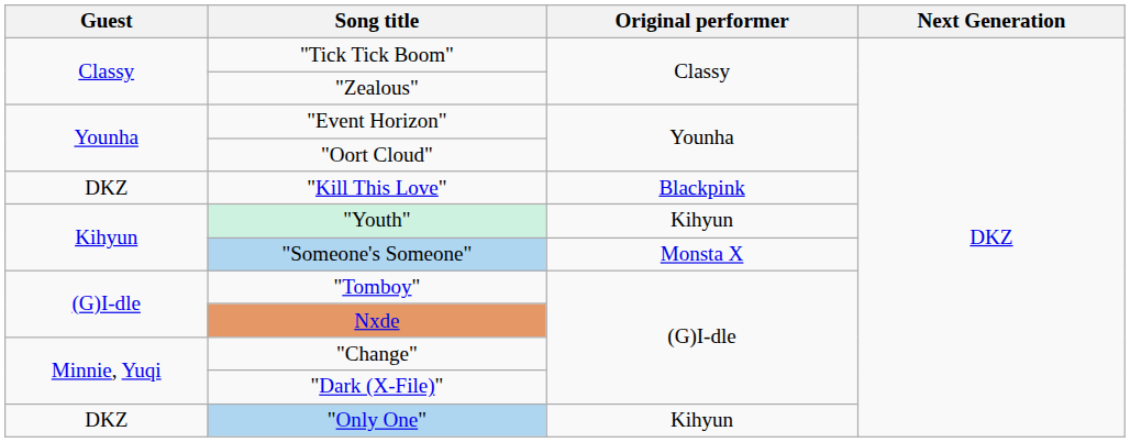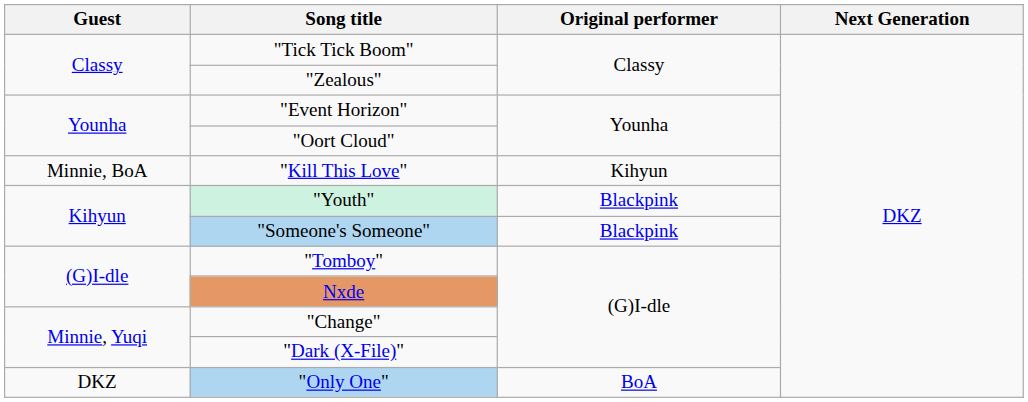"Kill This Love" | Guest: DKZ -> Minnie, BoA
"Kill This Love" | Original performer: Blackpink -> Kihyun
"Youth" | Original performer: Kihyun -> Blackpink
"Someone's Someone" | Original performer: Monsta X -> Blackpink
"Only One" | Original performer: Kihyun -> BoA
